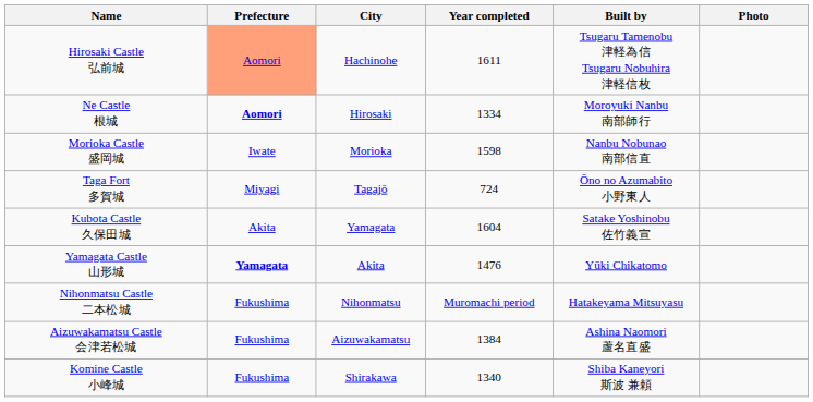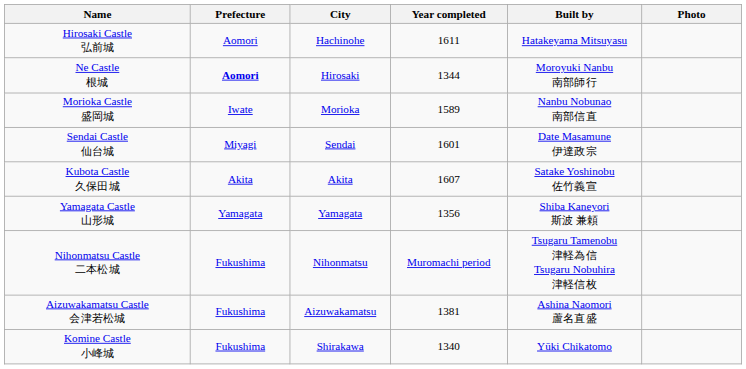Hirosaki Castle 弘前城 | Prefecture: lightsalmon background -> no background
Hirosaki Castle 弘前城 | Built by: Tsugaru Tamenobu 津軽為信 Tsugaru Nobuhira 津軽信枚 -> Hatakeyama Mitsuyasu
Ne Castle 根城 | Year completed: 1334 -> 1344
Morioka Castle 盛岡城 | Year completed: 1598 -> 1589
+ row: Sendai Castle 仙台城 | Miyagi | Sendai | 1601 | Date Masamune 伊達政宗
- row: Taga Fort 多賀城 | Miyagi | Tagajō | 724 | Ōno no Azumabito 小野東人
Kubota Castle 久保田城 | City: Yamagata -> Akita
Kubota Castle 久保田城 | Year completed: 1604 -> 1607
Yamagata Castle 山形城 | Prefecture: bold -> normal
Yamagata Castle 山形城 | City: Akita -> Yamagata
Yamagata Castle 山形城 | Year completed: 1476 -> 1356
Yamagata Castle 山形城 | Built by: Yūki Chikatomo -> Shiba Kaneyori 斯波 兼頼
Nihonmatsu Castle 二本松城 | Built by: Hatakeyama Mitsuyasu -> Tsugaru Tamenobu 津軽為信 Tsugaru Nobuhira 津軽信枚
Aizuwakamatsu Castle 会津若松城 | Year completed: 1384 -> 1381
Komine Castle 小峰城 | Built by: Shiba Kaneyori 斯波 兼頼 -> Yūki Chikatomo
